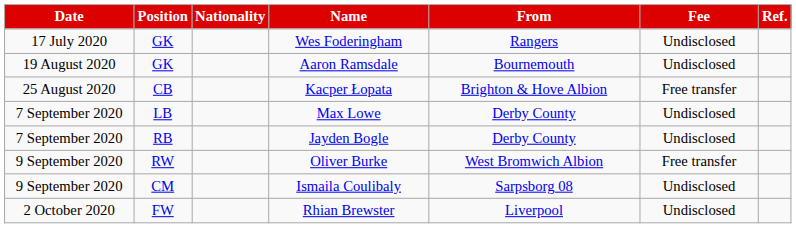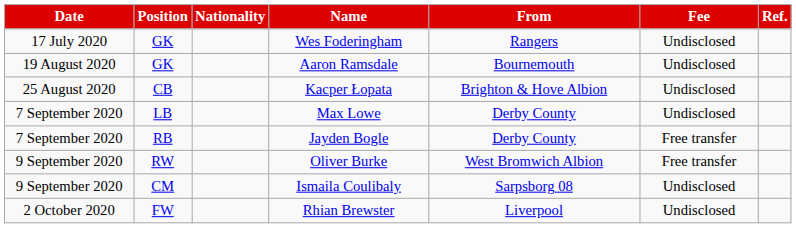Kacper Łopata | Fee: Free transfer -> Undisclosed
Jayden Bogle | Fee: Undisclosed -> Free transfer
